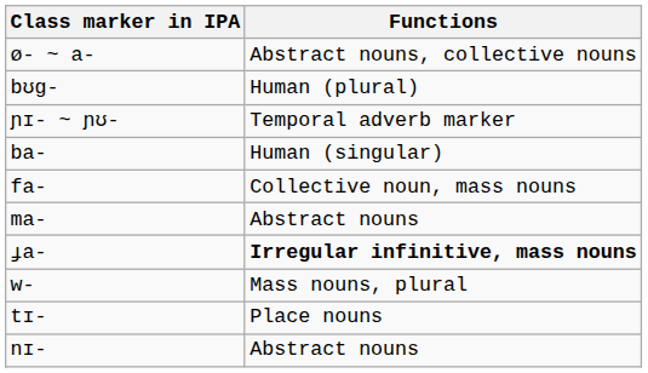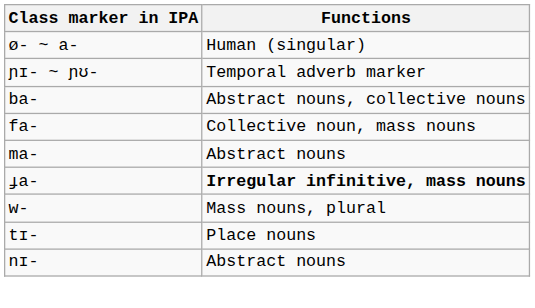ø- ~ a- | Functions: Abstract nouns, collective nouns -> Human (singular)
- row: bʊɡ- | Human (plural)
ba- | Functions: Human (singular) -> Abstract nouns, collective nouns
